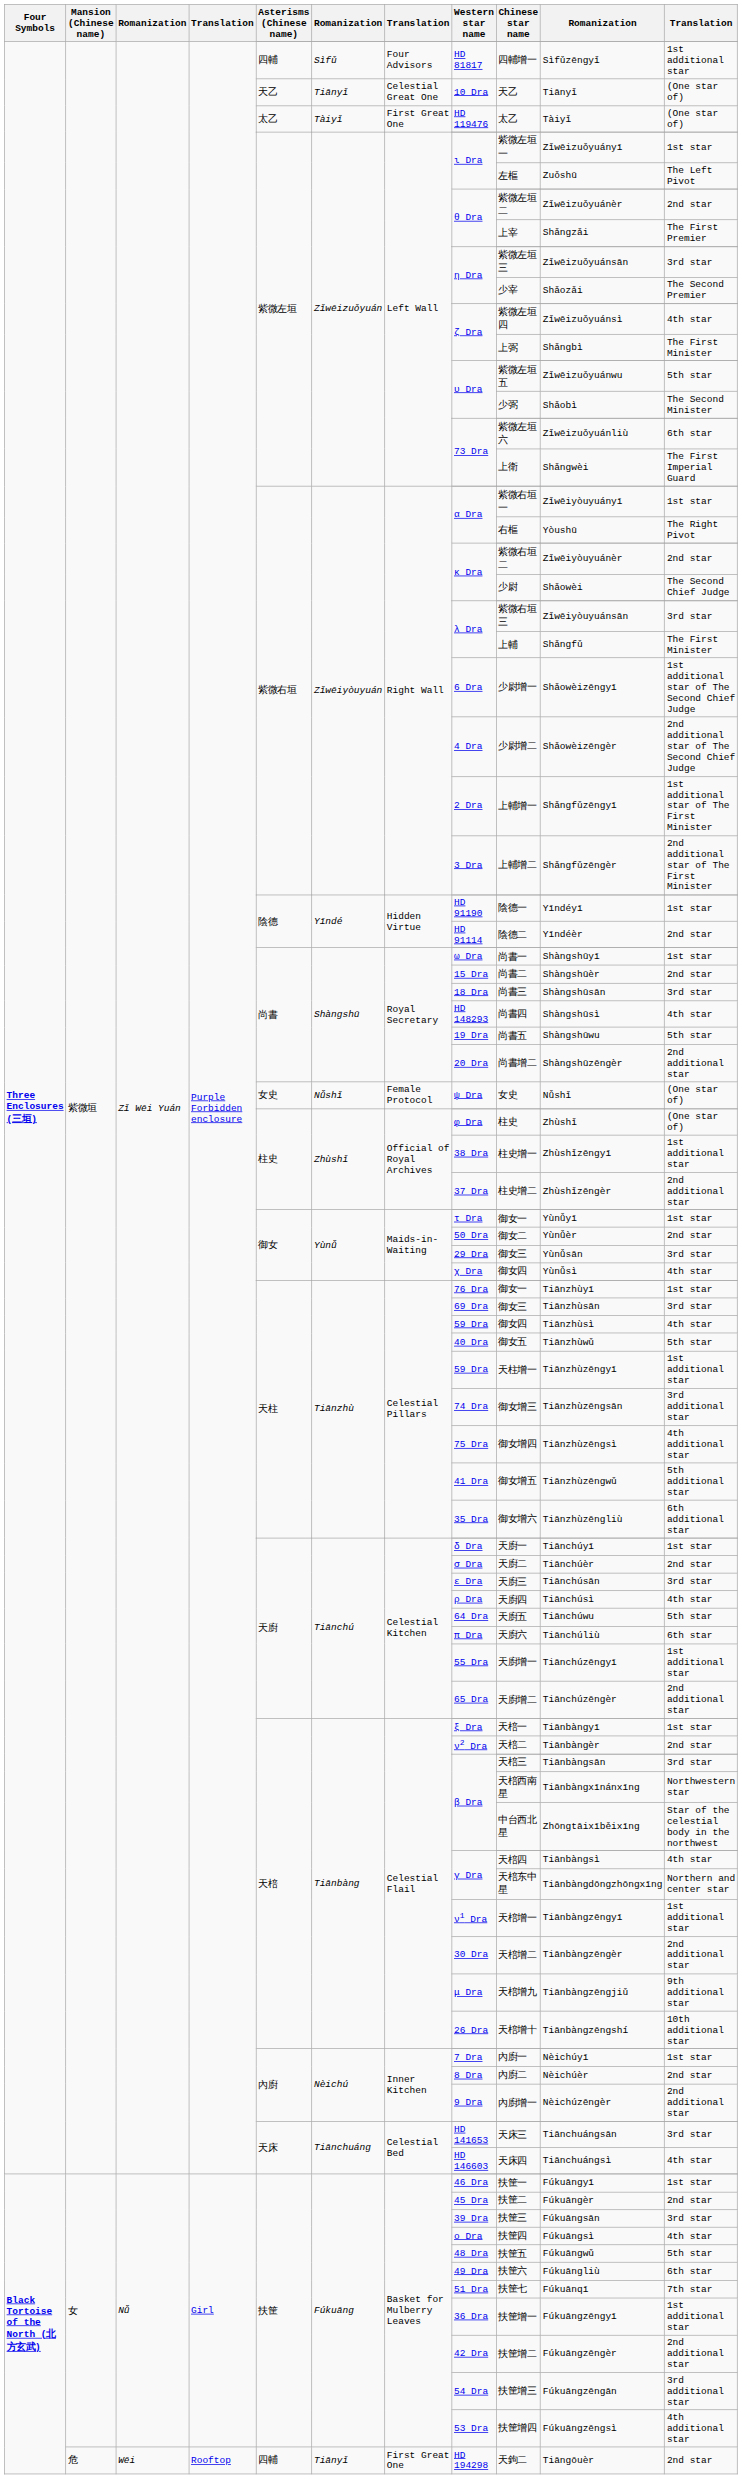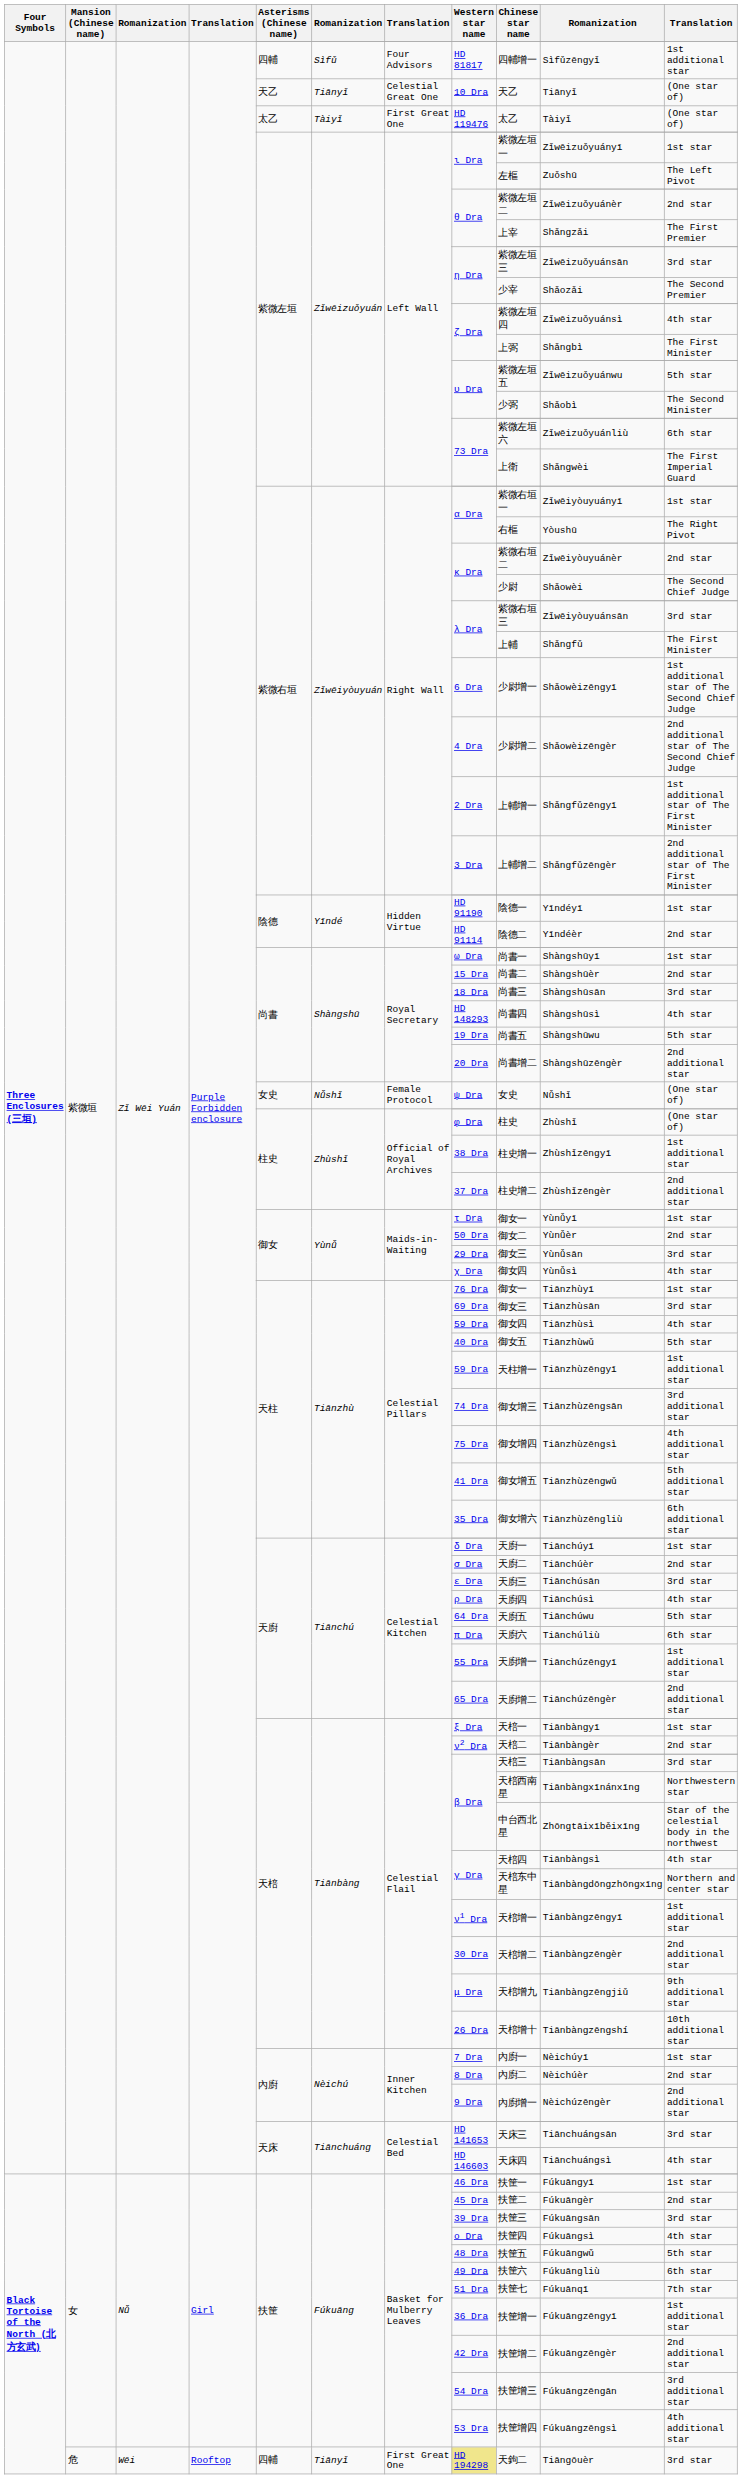危 | Western star name: no background -> khaki background
危 | column 11: 2nd star -> 3rd star
